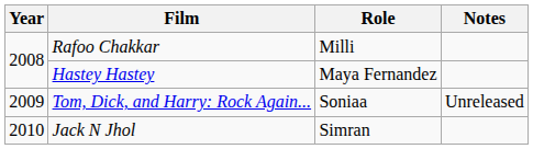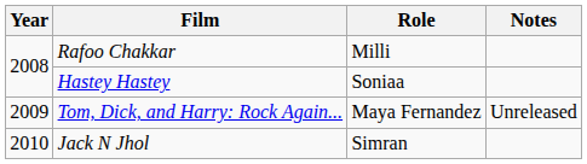Hastey Hastey | Role: Maya Fernandez -> Soniaa
Tom, Dick, and Harry: Rock Again... | Role: Soniaa -> Maya Fernandez
